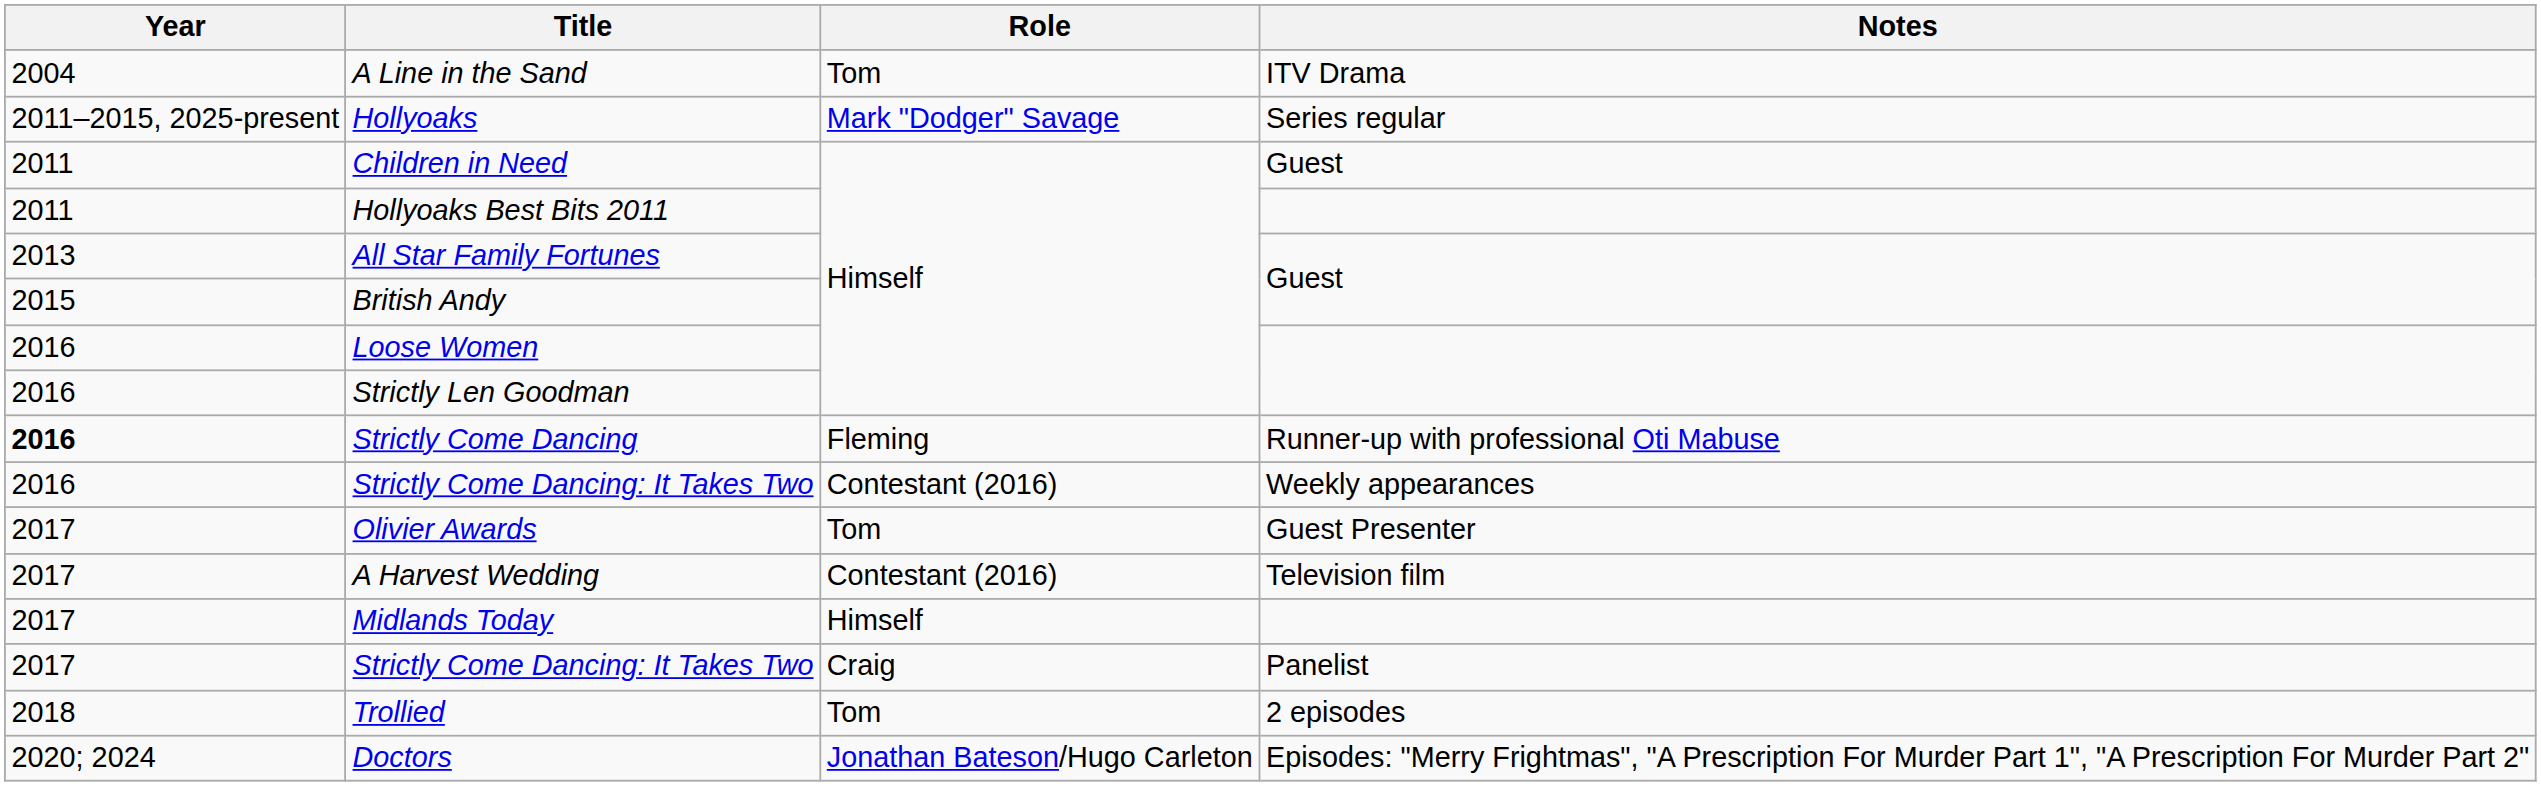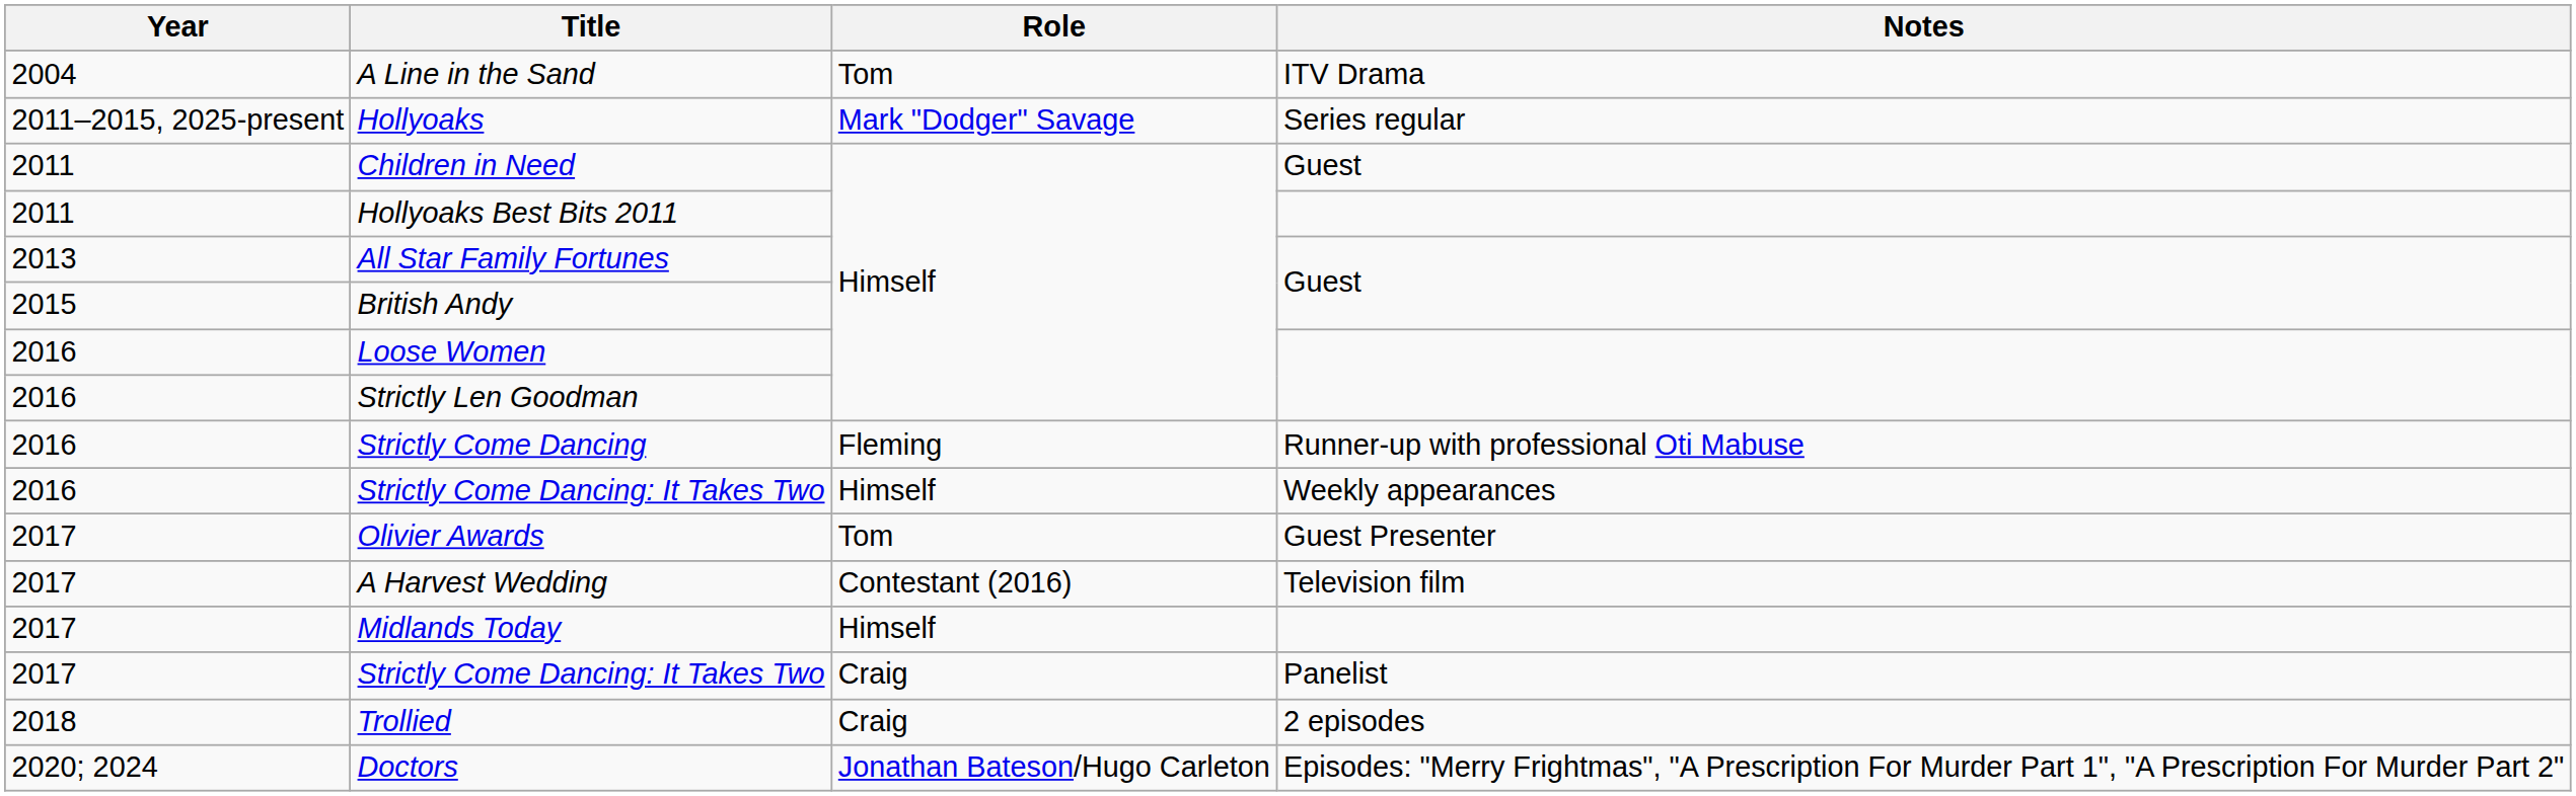Strictly Come Dancing | Year: bold -> normal
Strictly Come Dancing: It Takes Two / Weekly appearances | Role: Contestant (2016) -> Himself
Trollied | Role: Tom -> Craig
